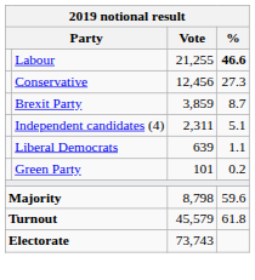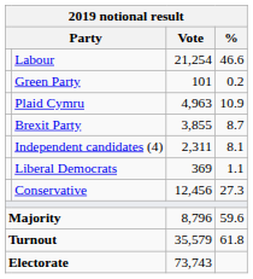Labour | Vote: 21,255 -> 21,254
Labour | %: bold -> normal
rows swapped: Conservative <-> Green Party
+ row: Plaid Cymru | 4,963 | 10.9
Brexit Party | Vote: 3,859 -> 3,855
Independent candidates (4) | %: 5.1 -> 8.1
Liberal Democrats | Vote: 639 -> 369
Majority | Vote: 8,798 -> 8,796
Turnout | Vote: 45,579 -> 35,579
